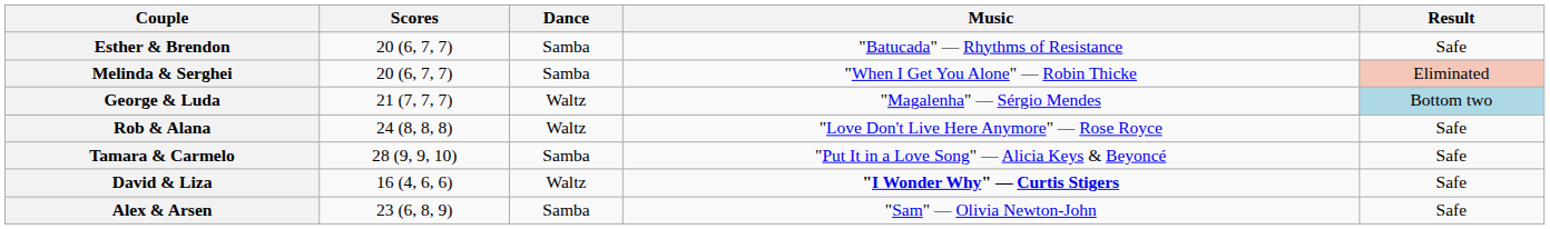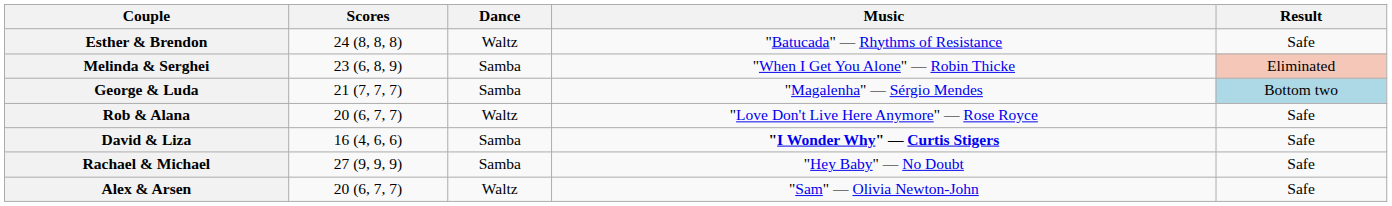Esther & Brendon | Scores: 20 (6, 7, 7) -> 24 (8, 8, 8)
Esther & Brendon | Dance: Samba -> Waltz
Melinda & Serghei | Scores: 20 (6, 7, 7) -> 23 (6, 8, 9)
George & Luda | Dance: Waltz -> Samba
Rob & Alana | Scores: 24 (8, 8, 8) -> 20 (6, 7, 7)
- row: Tamara & Carmelo | 28 (9, 9, 10) | Samba | "Put It in a Love Song" — Alicia Keys & Beyoncé | Safe
David & Liza | Dance: Waltz -> Samba
+ row: Rachael & Michael | 27 (9, 9, 9) | Samba | "Hey Baby" — No Doubt | Safe
Alex & Arsen | Scores: 23 (6, 8, 9) -> 20 (6, 7, 7)
Alex & Arsen | Dance: Samba -> Waltz
